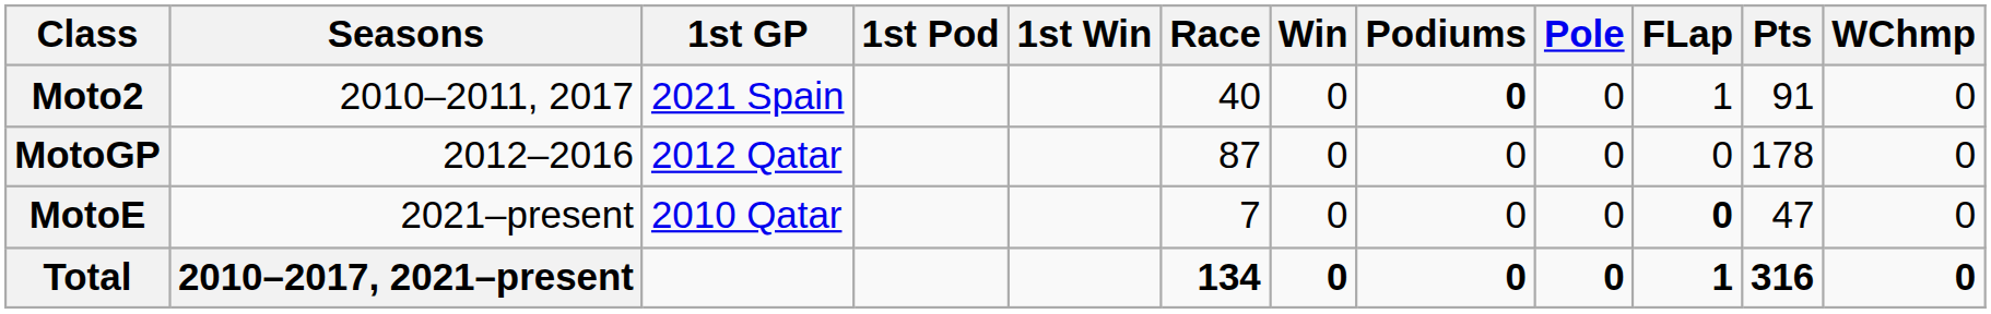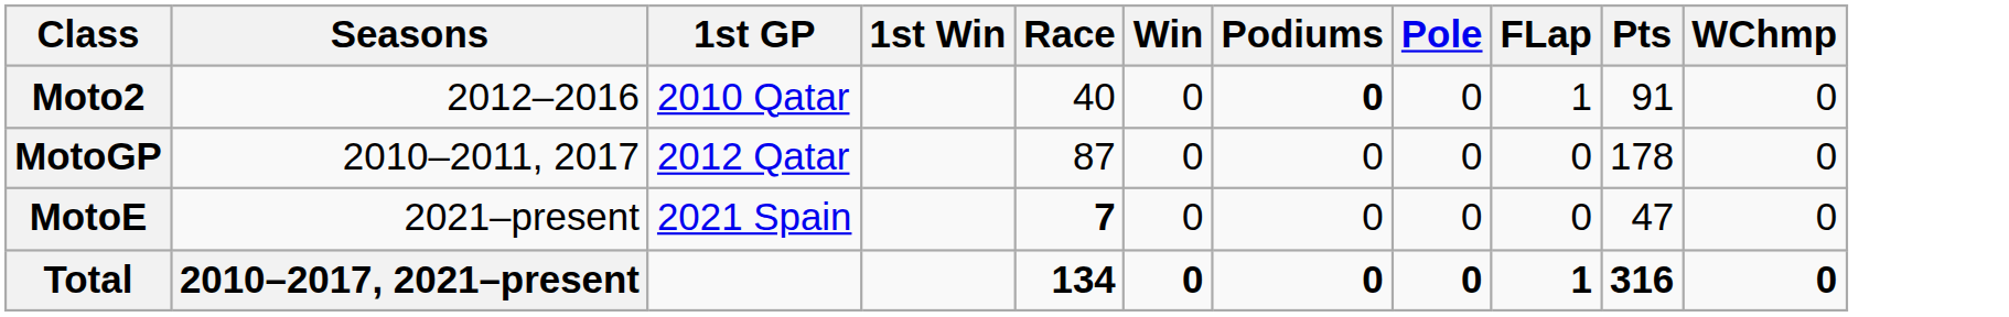- column: 1st Pod
Moto2 | Seasons: 2010–2011, 2017 -> 2012–2016
Moto2 | 1st GP: 2021 Spain -> 2010 Qatar
MotoGP | Seasons: 2012–2016 -> 2010–2011, 2017
MotoE | 1st GP: 2010 Qatar -> 2021 Spain
MotoE | Race: normal -> bold
MotoE | FLap: bold -> normal
